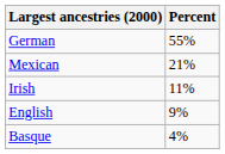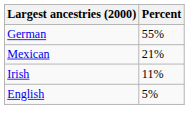English | Percent: 9% -> 5%
- row: Basque | 4%
